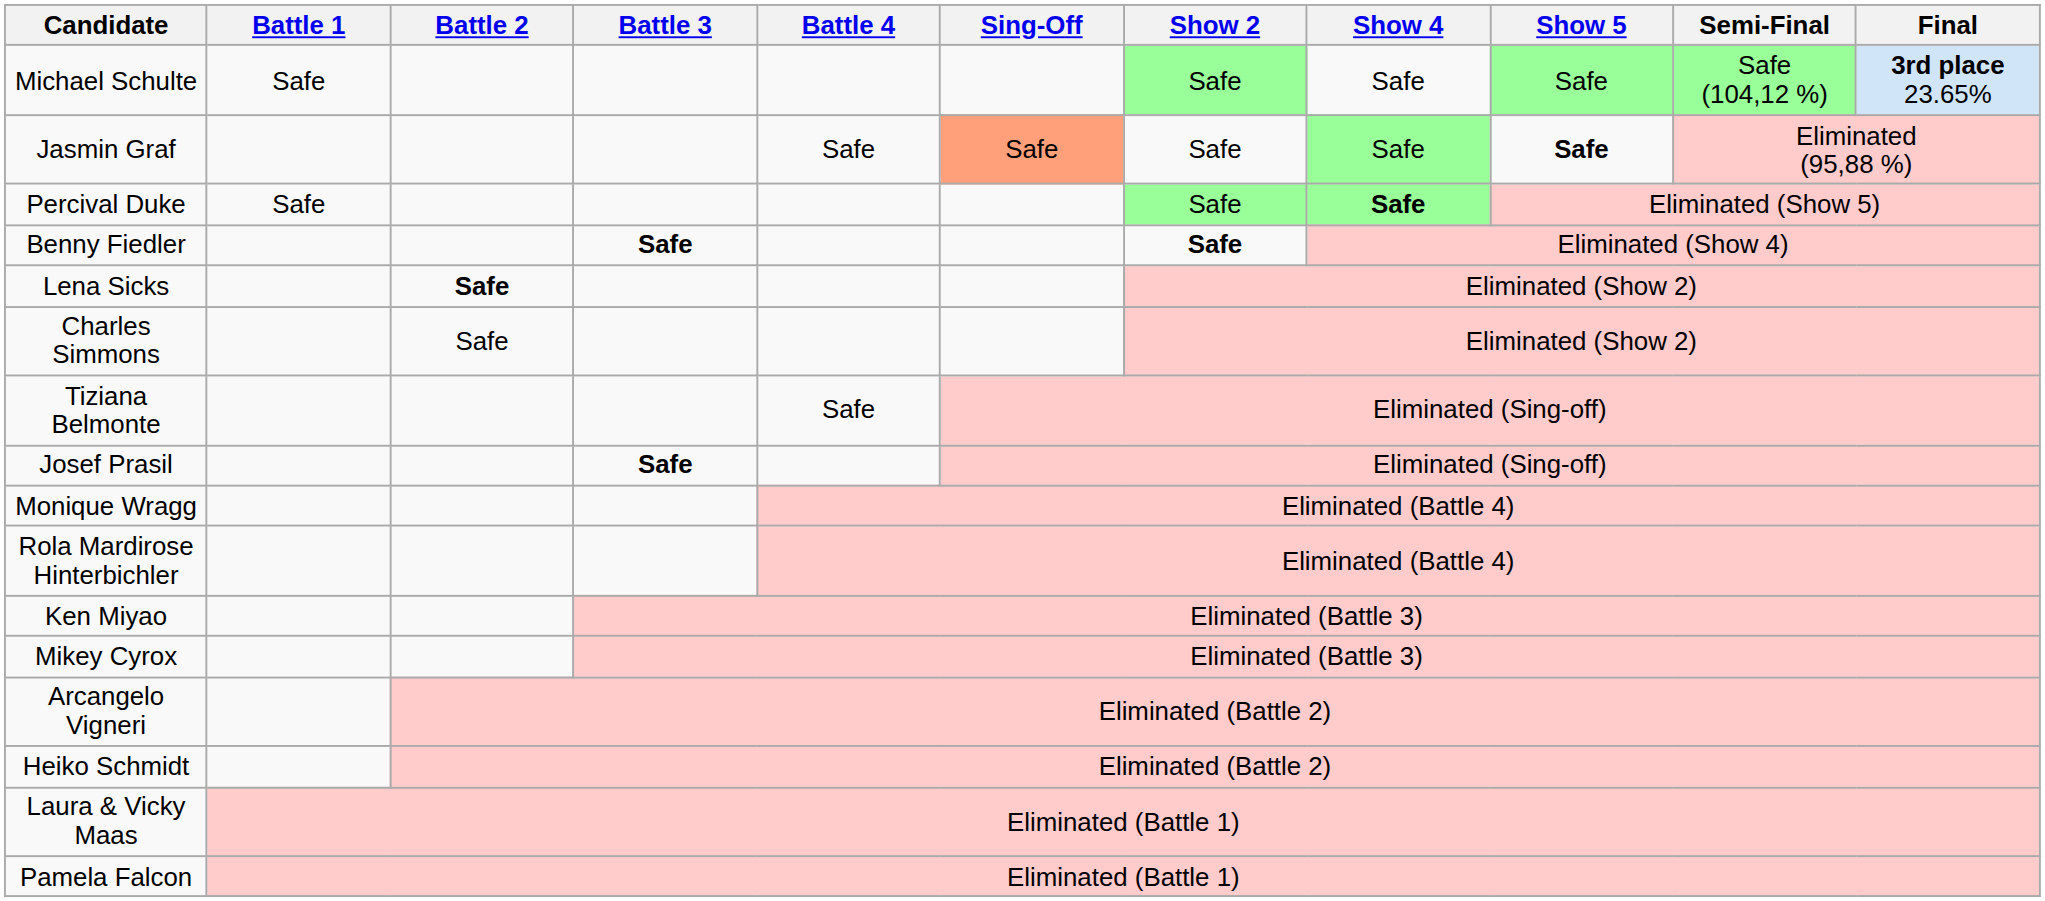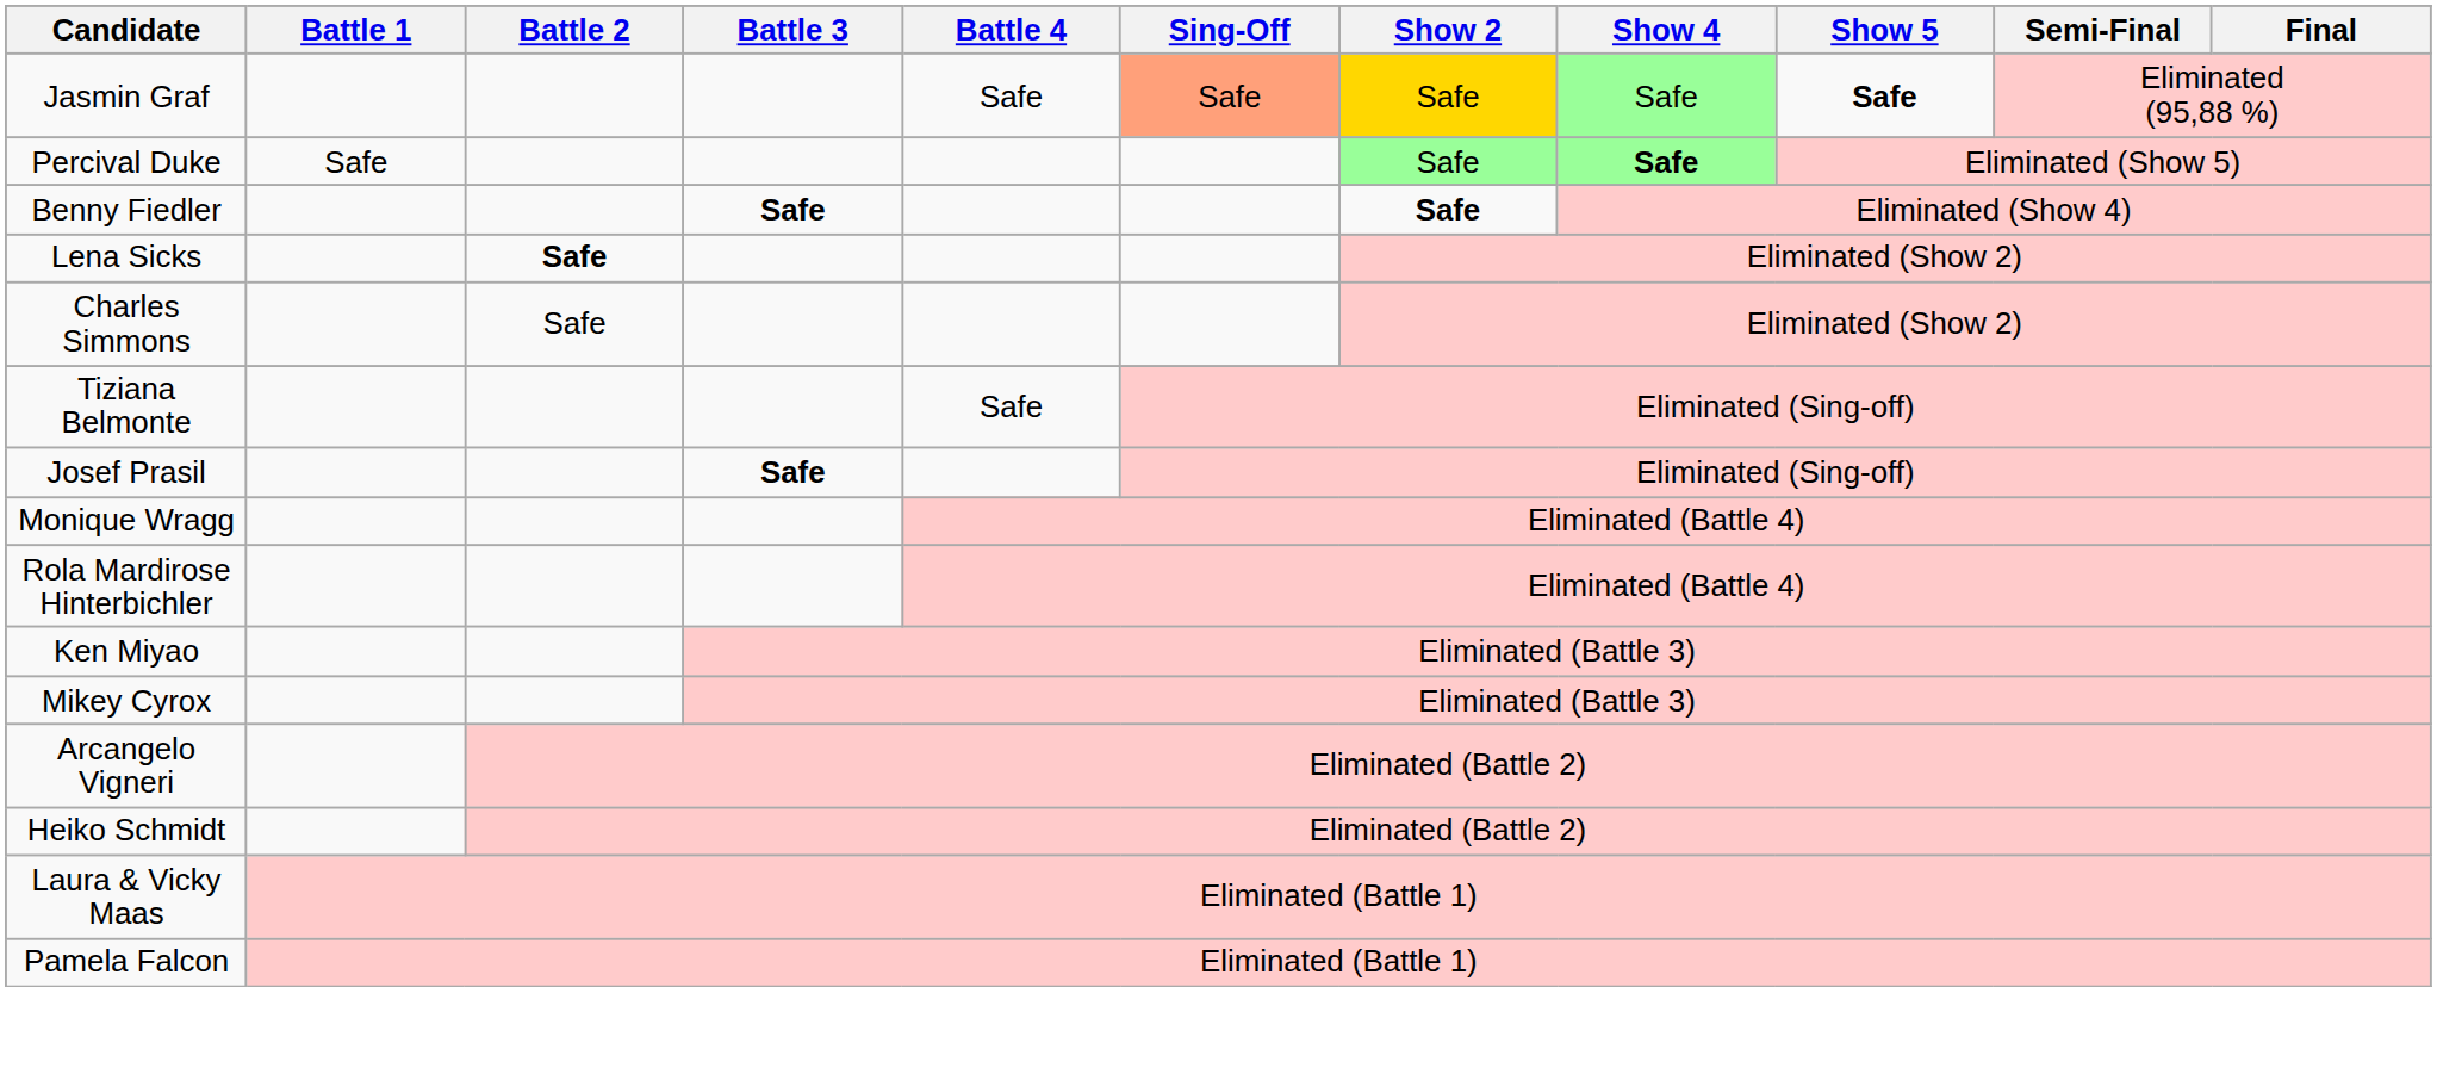- row: Michael Schulte | Safe | Safe | Safe | Safe | Safe (104,12 %) | 3rd place 23.65%
Jasmin Graf | Show 2: no background -> gold background
